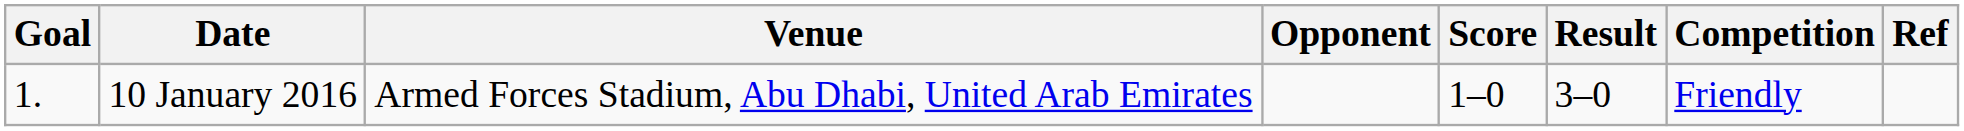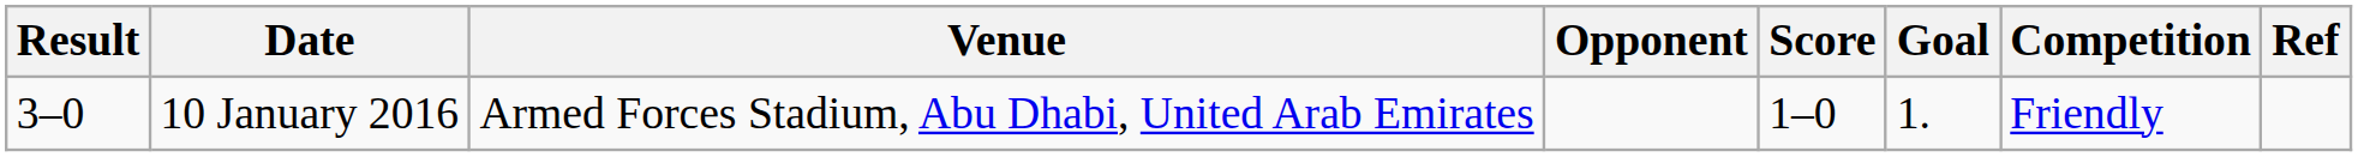columns swapped: Goal <-> Result
